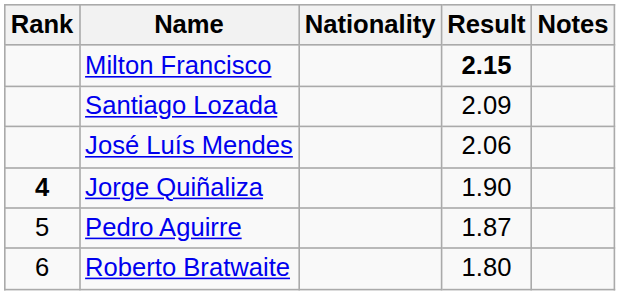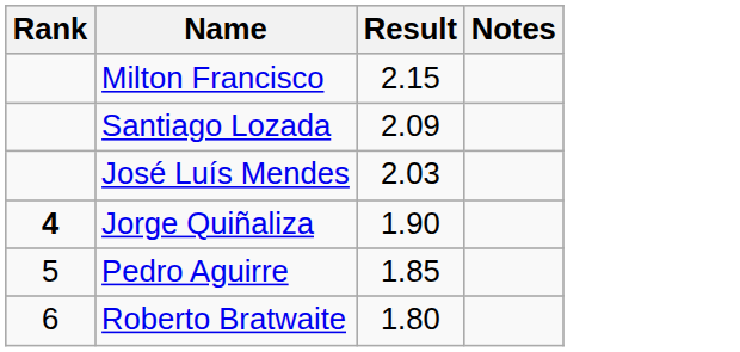- column: Nationality
Milton Francisco | Result: bold -> normal
José Luís Mendes | Result: 2.06 -> 2.03
Pedro Aguirre | Result: 1.87 -> 1.85
